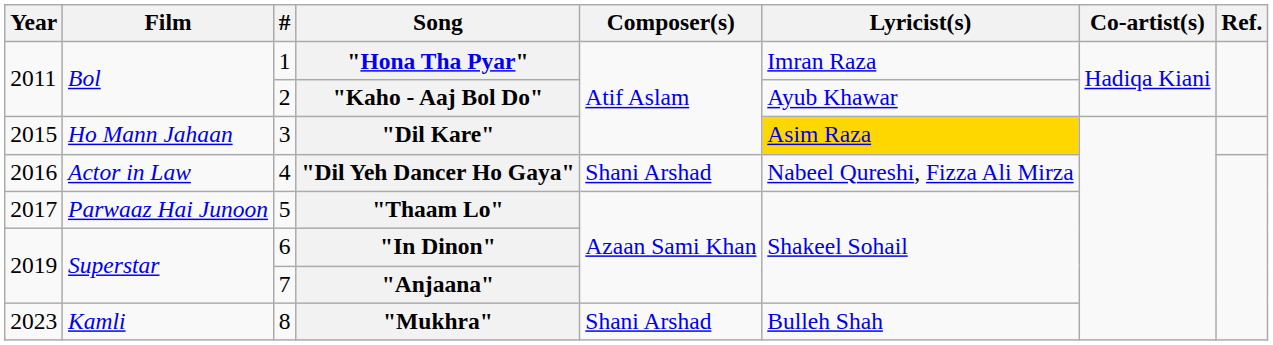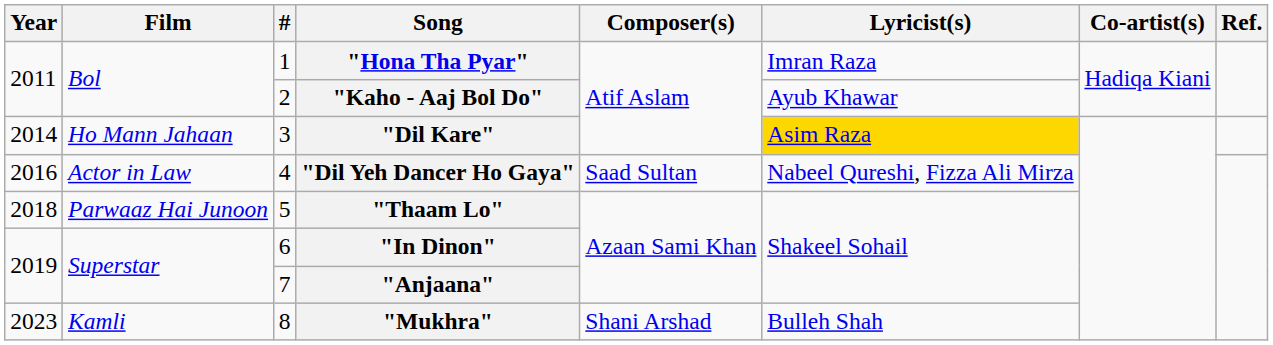"Dil Kare" | Year: 2015 -> 2014
"Dil Yeh Dancer Ho Gaya" | Composer(s): Shani Arshad -> Saad Sultan
"Thaam Lo" | Year: 2017 -> 2018
